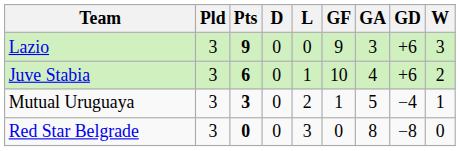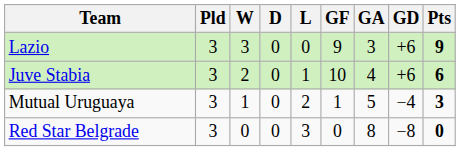columns swapped: W <-> Pts
